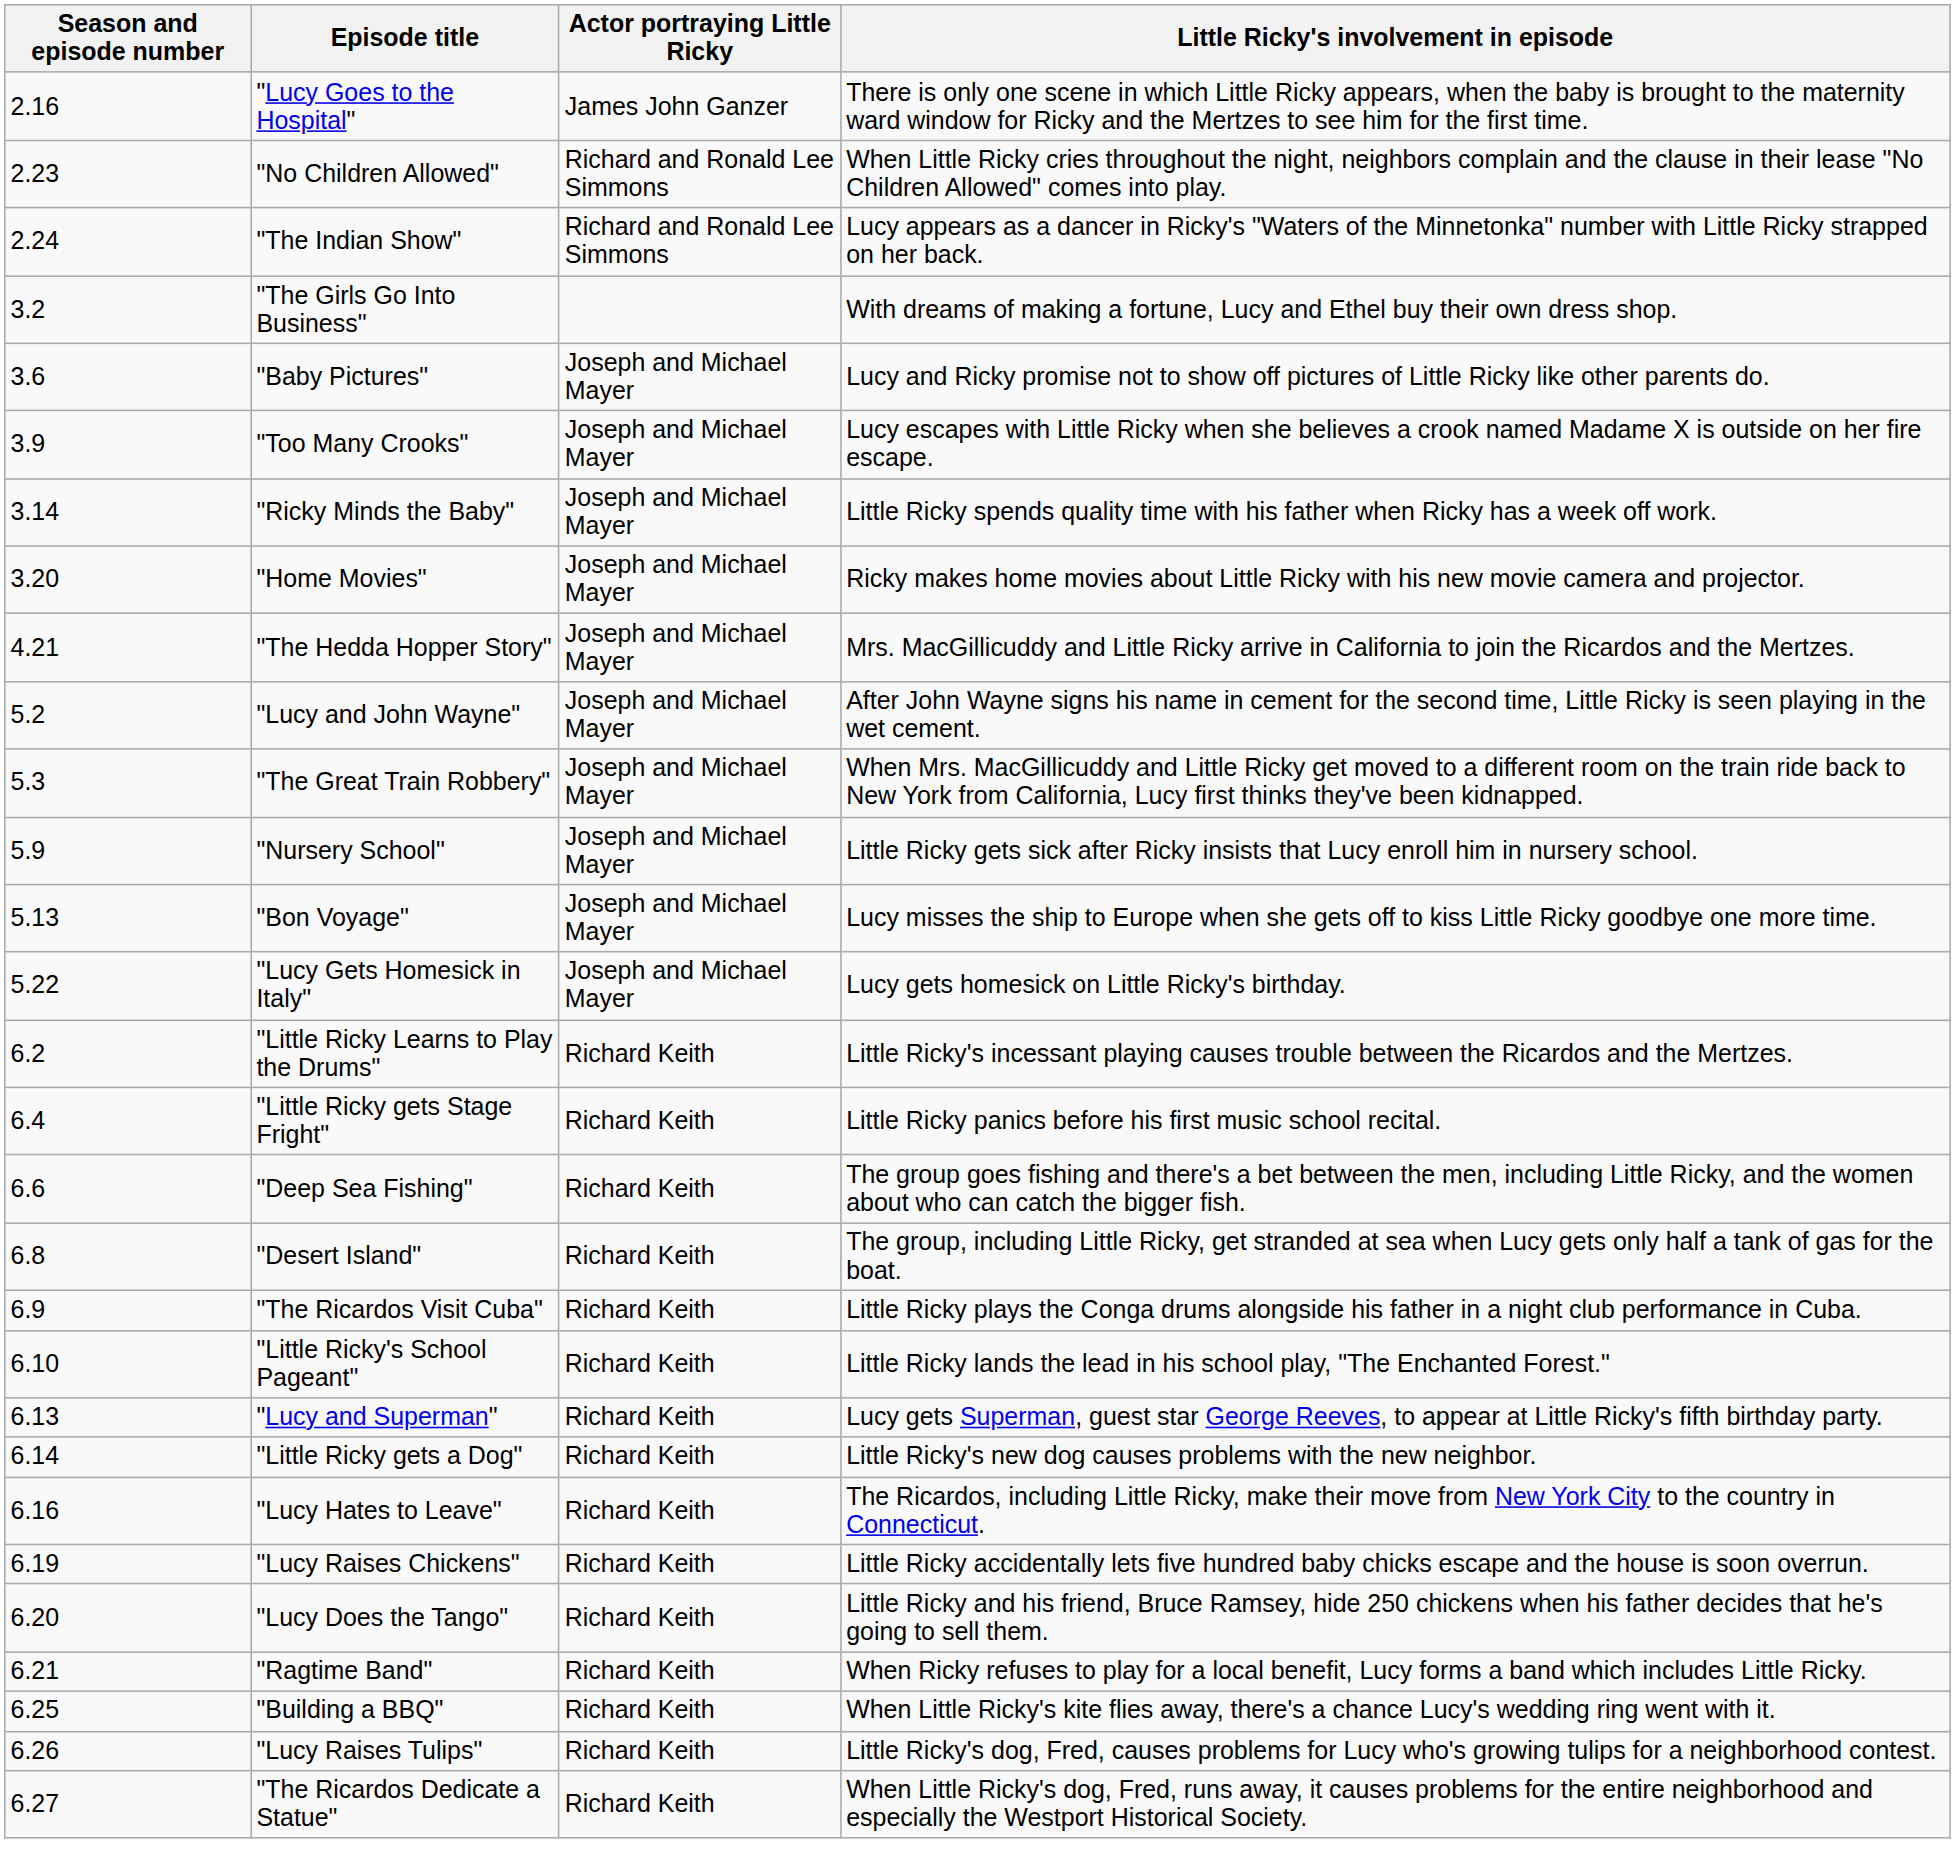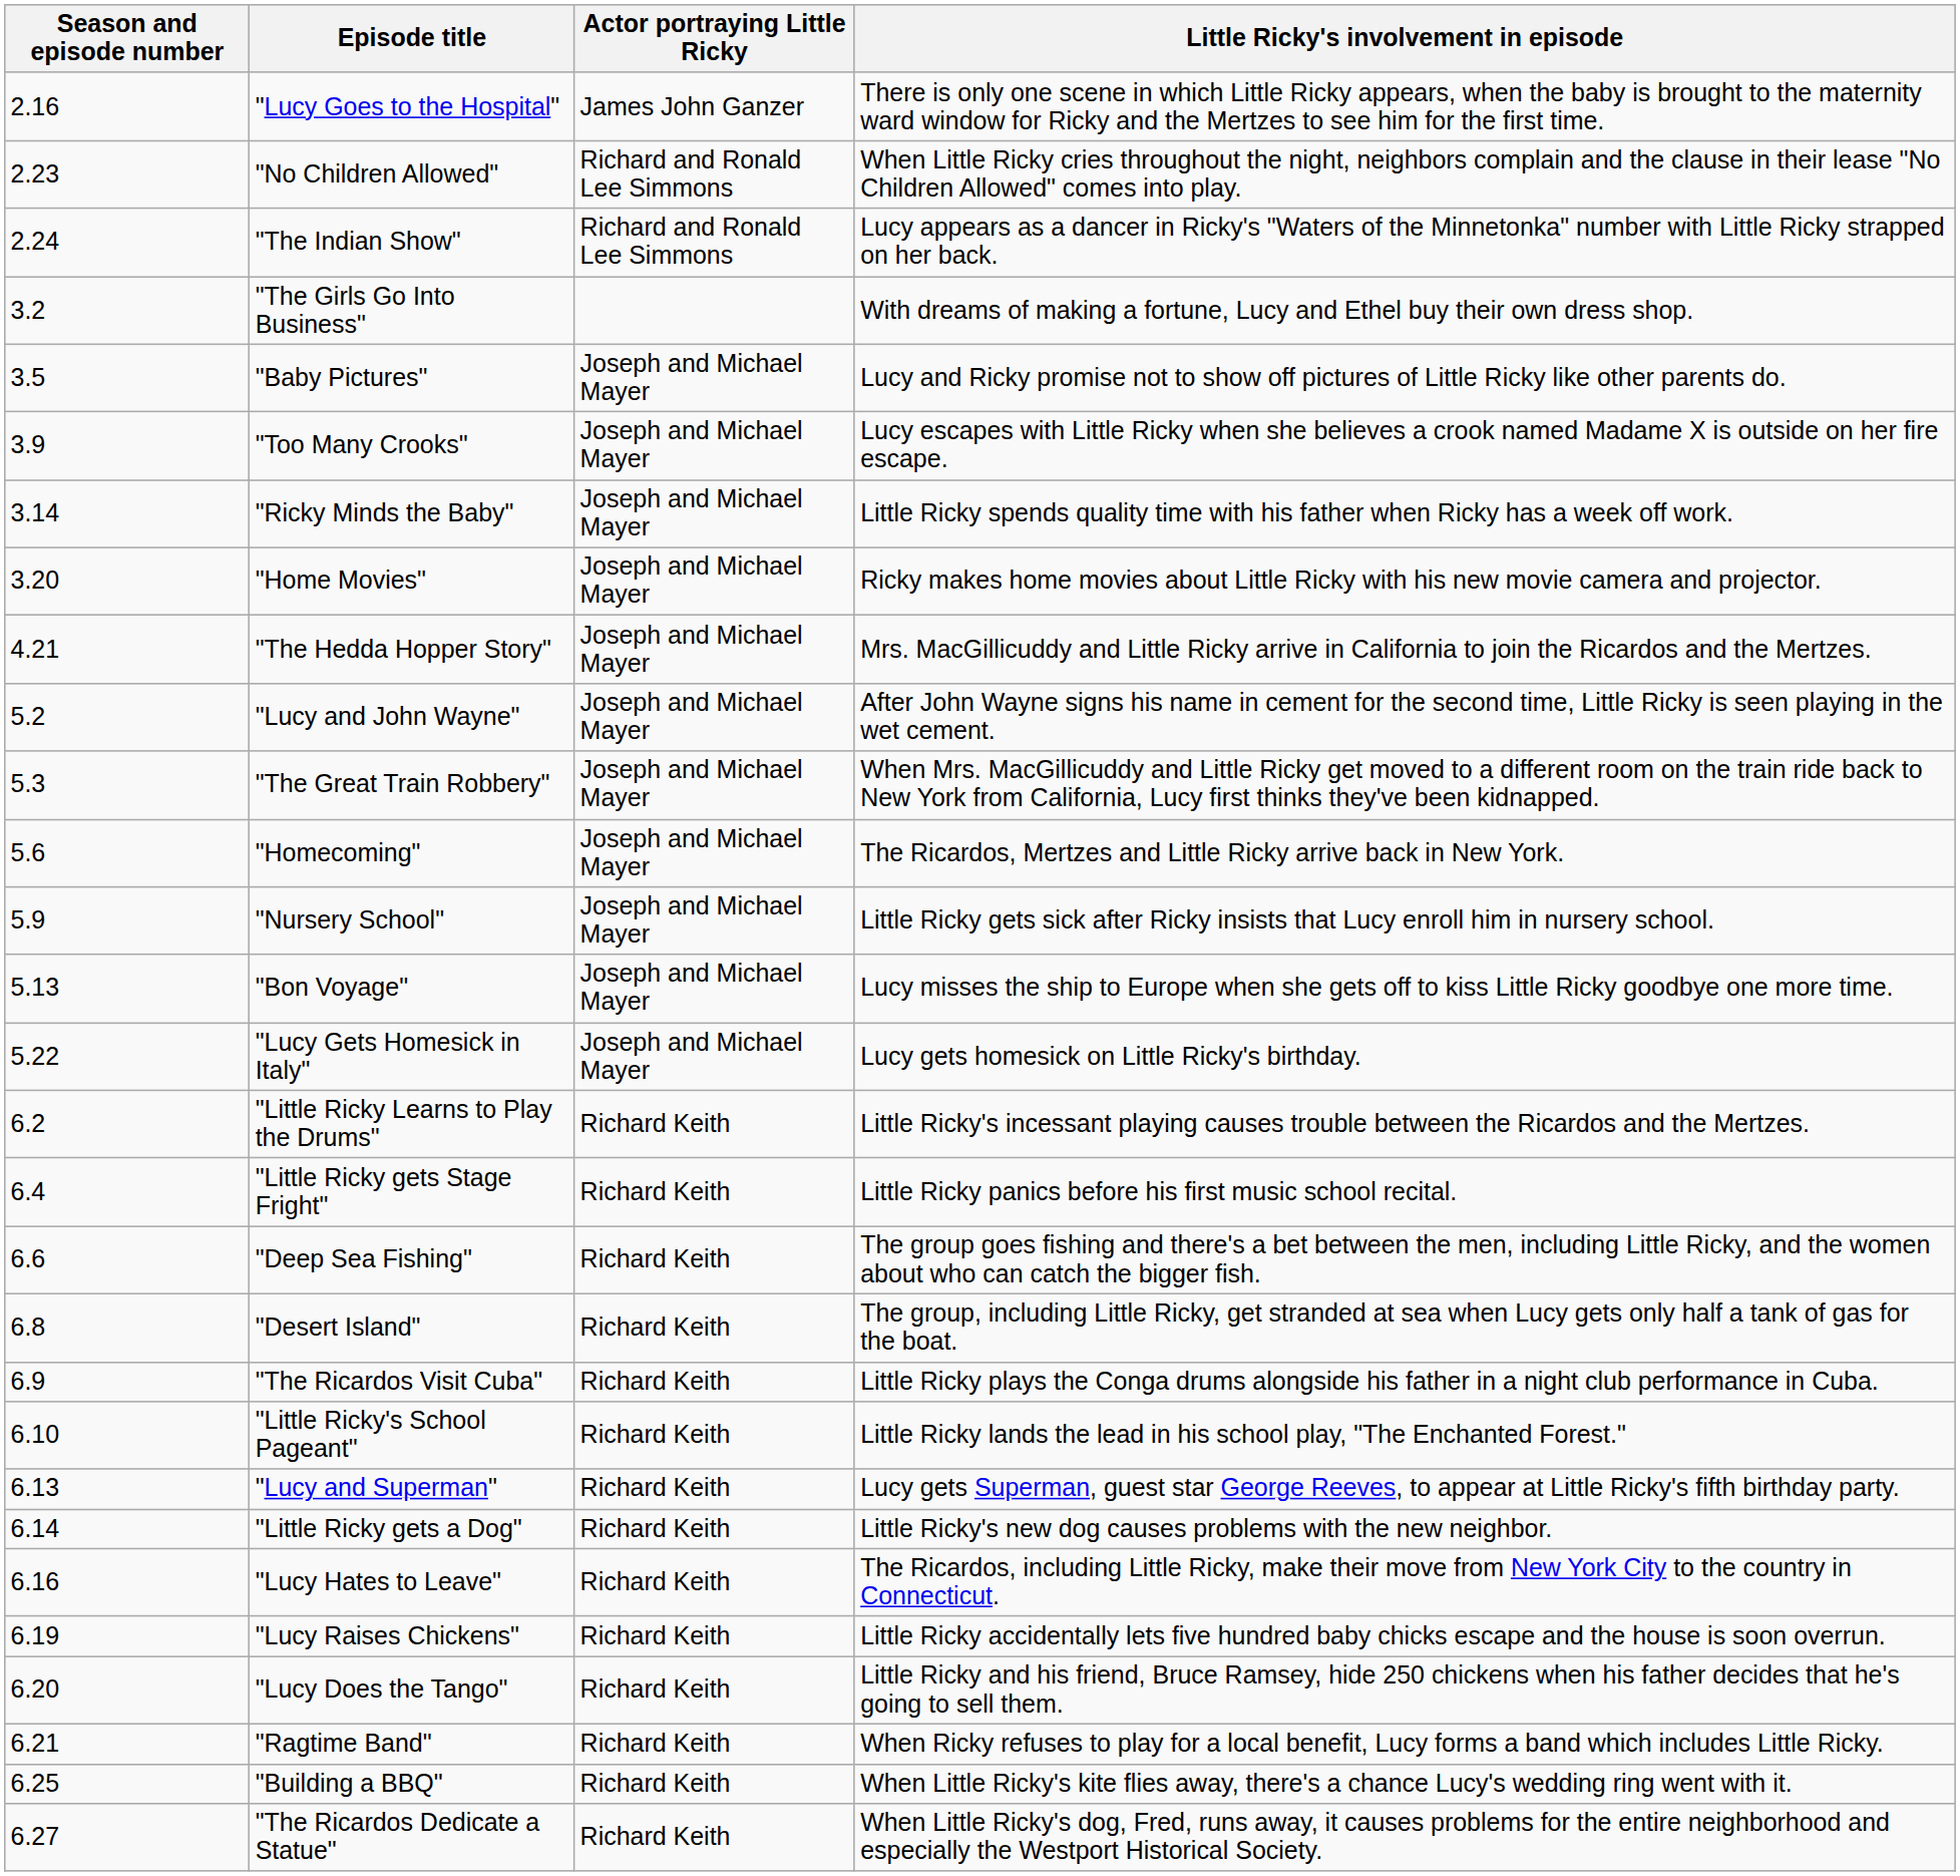"Baby Pictures" | Season and episode number: 3.6 -> 3.5
+ row: 5.6 | "Homecoming" | Joseph and Michael Mayer | The Ricardos, Mertzes and Little Ricky arrive back in New York.
- row: 6.26 | "Lucy Raises Tulips" | Richard Keith | Little Ricky's dog, Fred, causes problems for Lucy who's growing tulips for a neighborhood contest.
